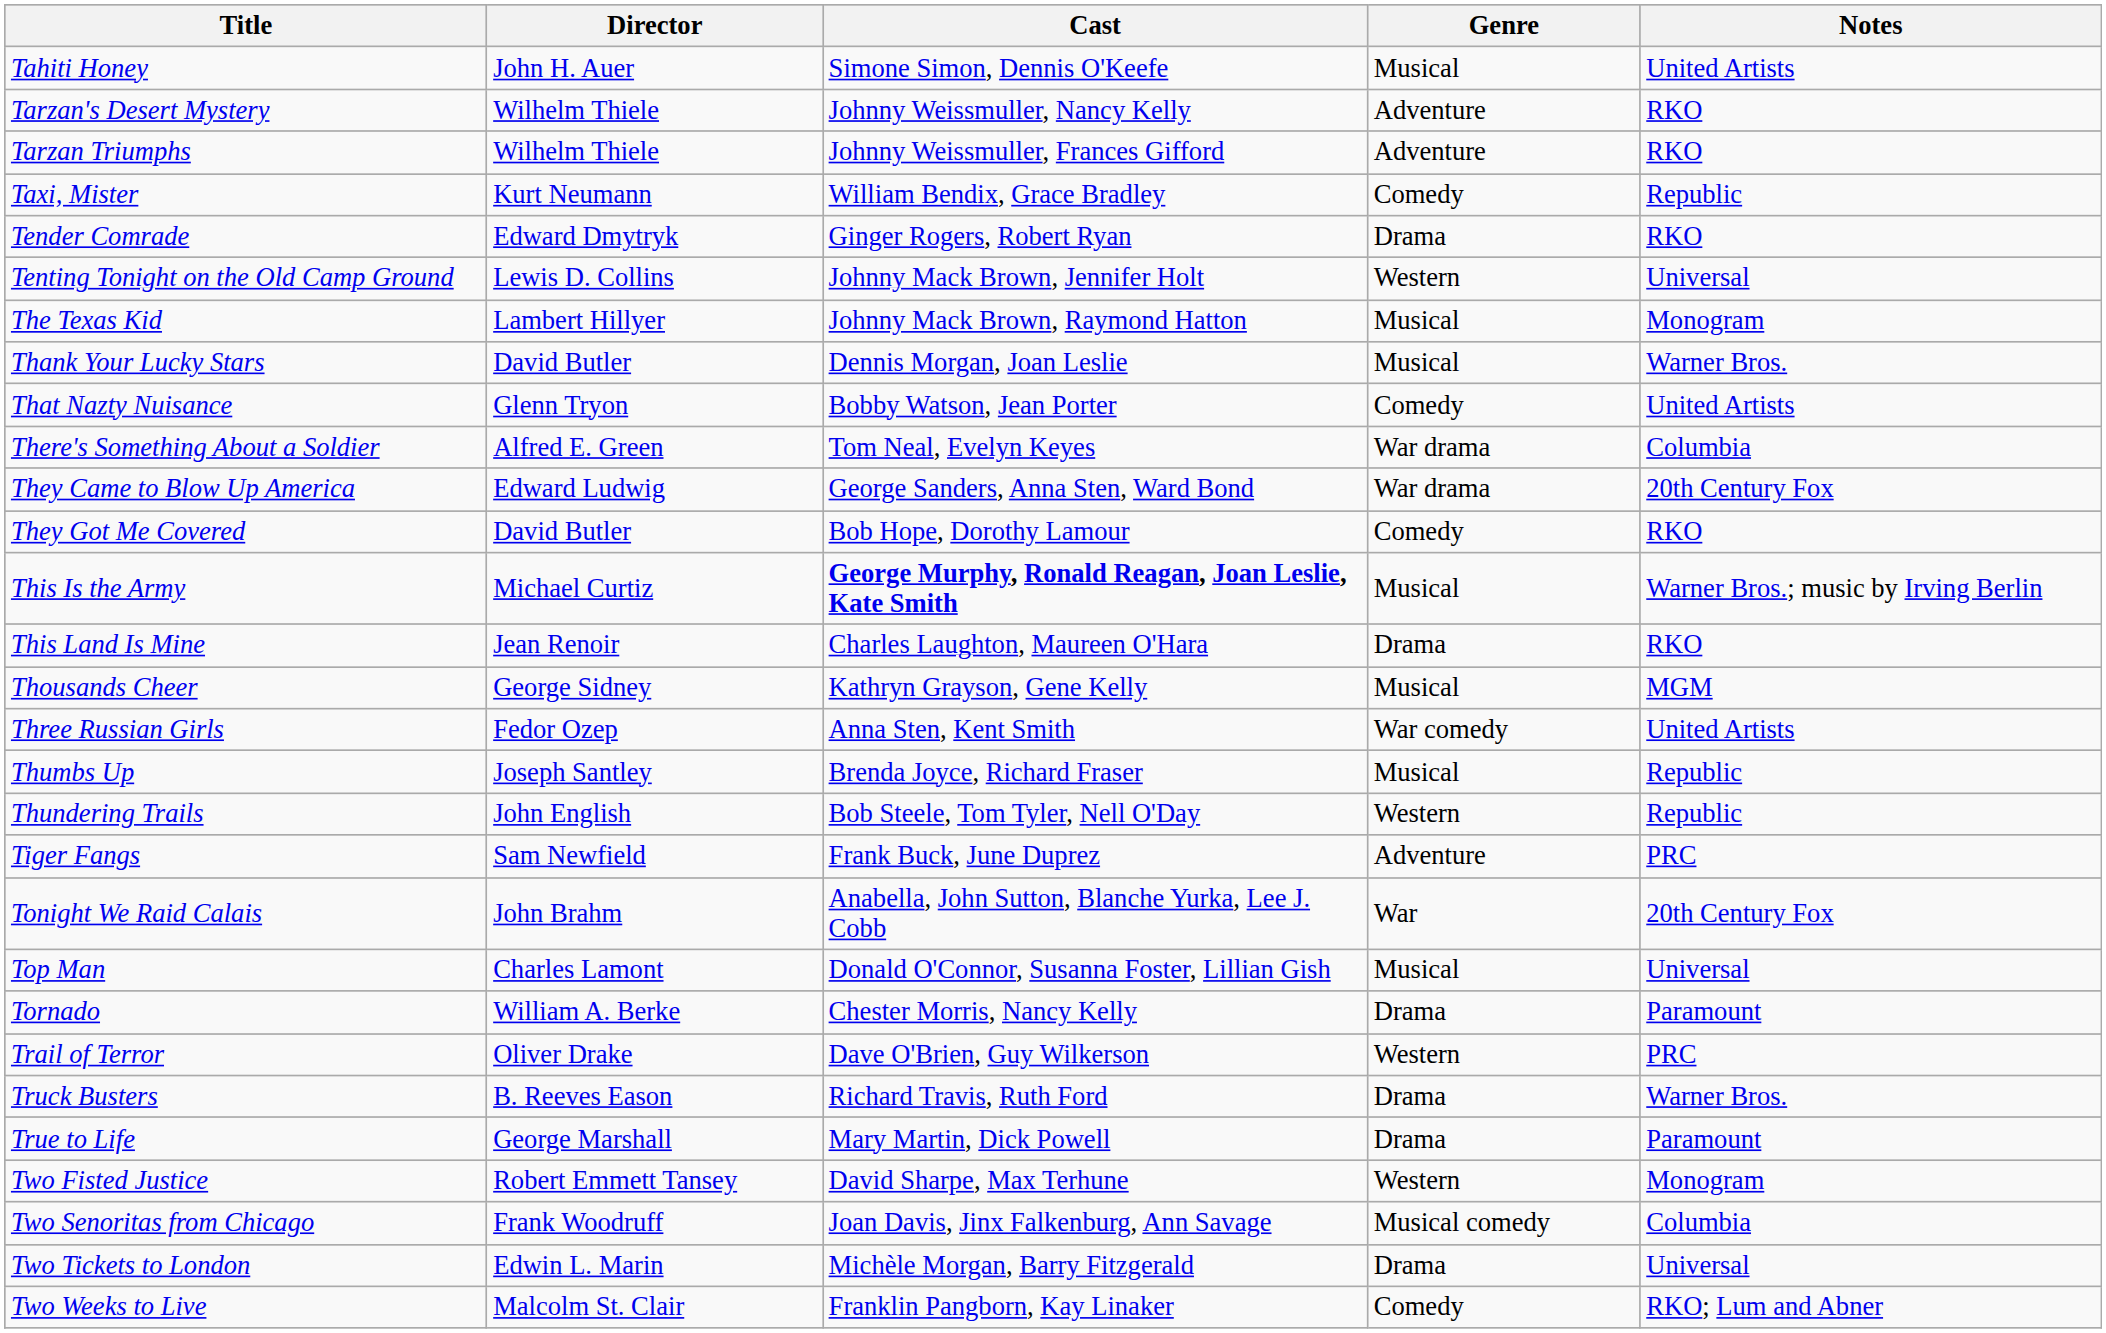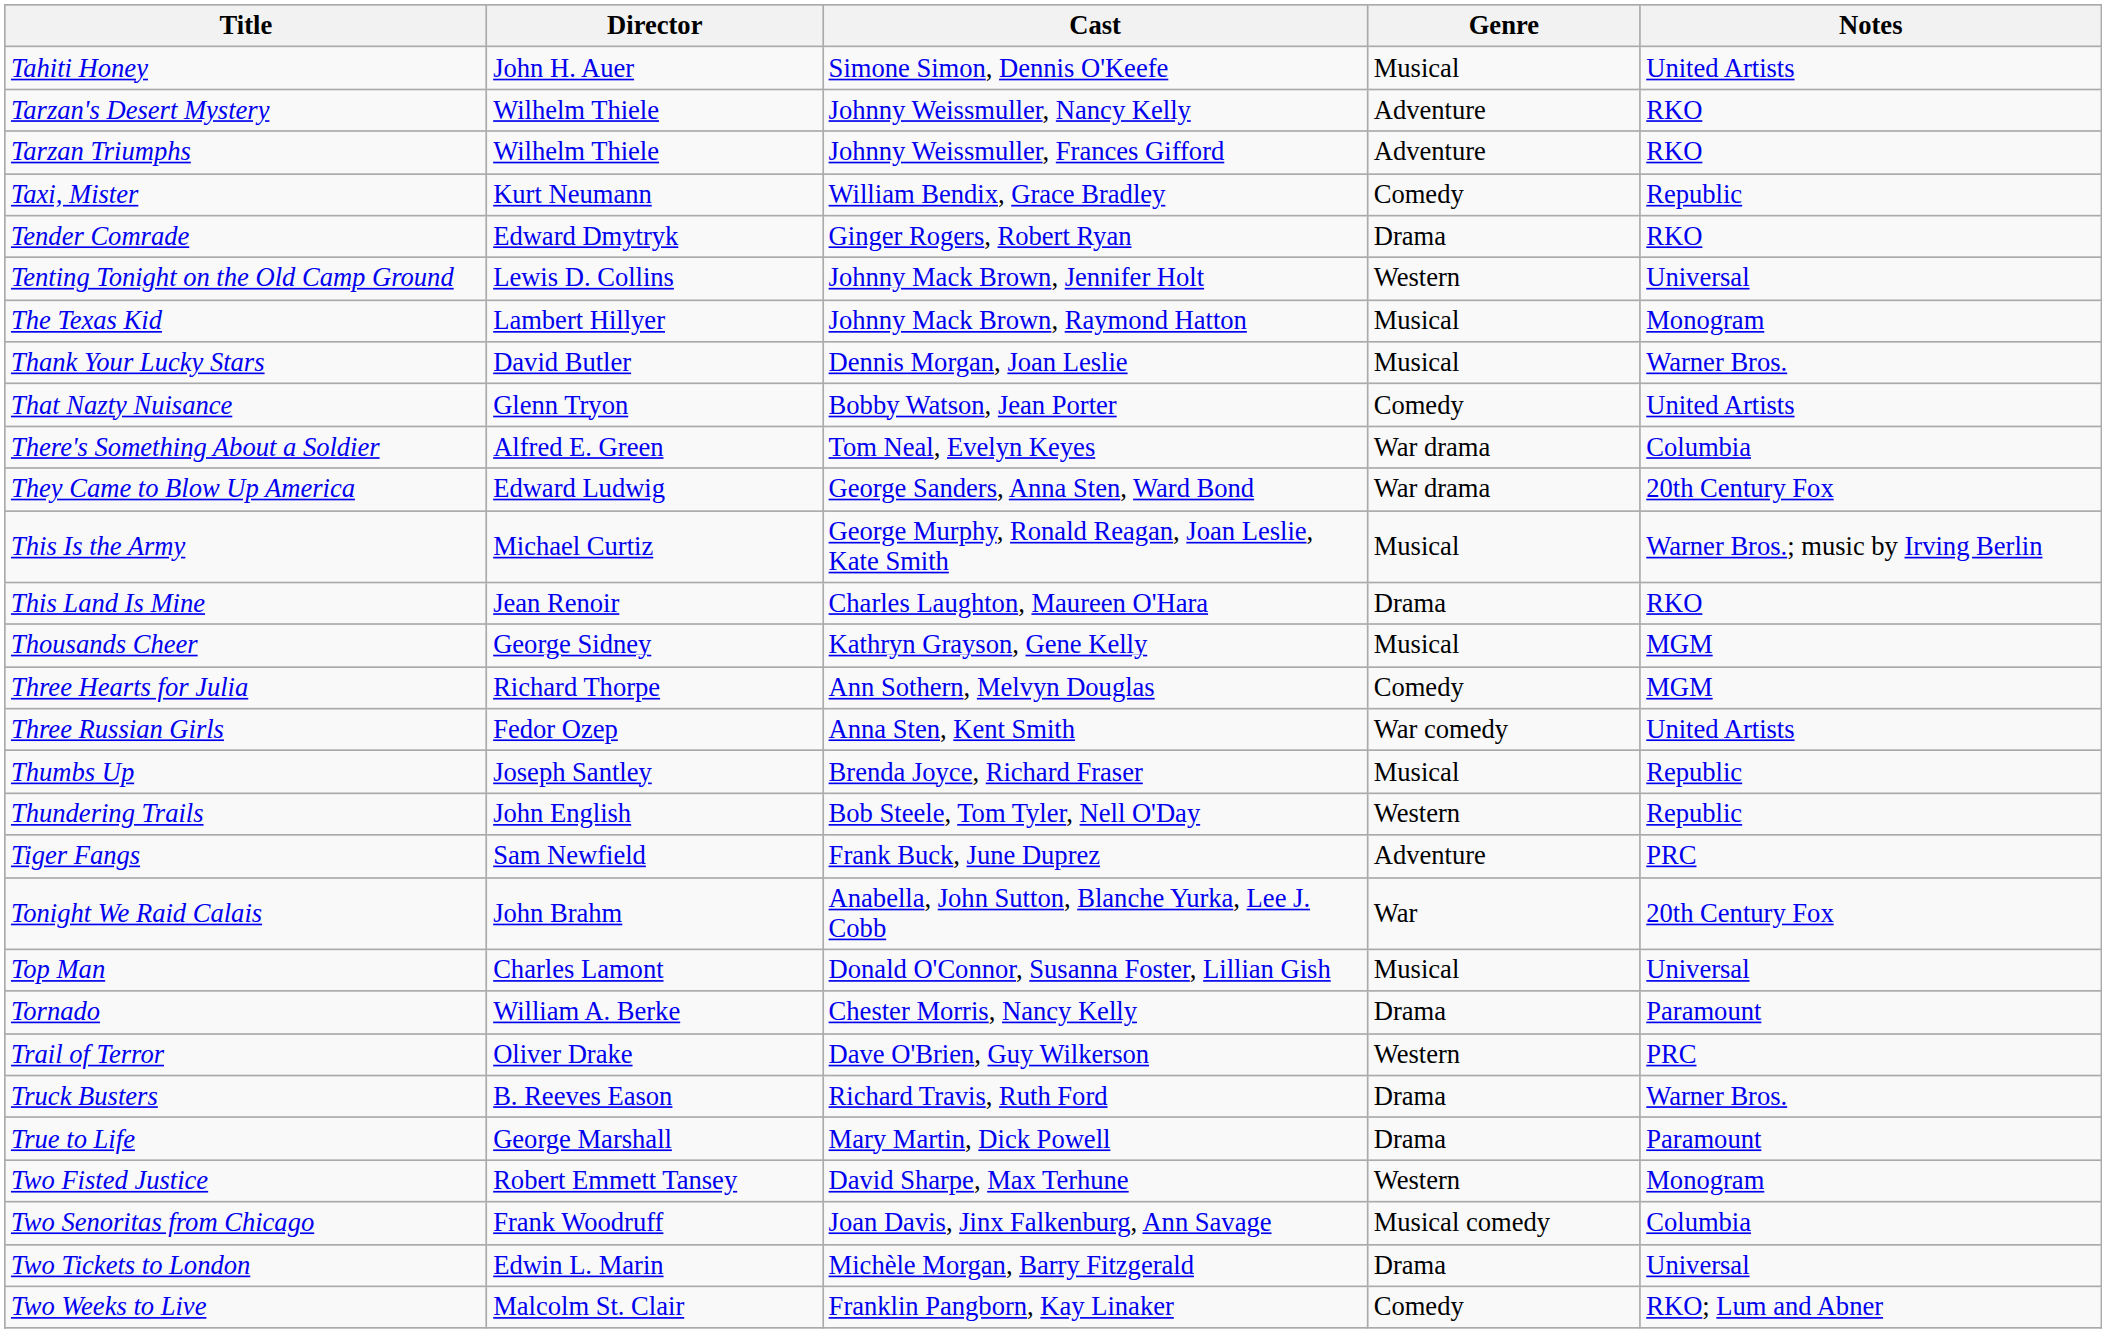- row: They Got Me Covered | David Butler | Bob Hope, Dorothy Lamour | Comedy | RKO
This Is the Army | Cast: bold -> normal
+ row: Three Hearts for Julia | Richard Thorpe | Ann Sothern, Melvyn Douglas | Comedy | MGM
